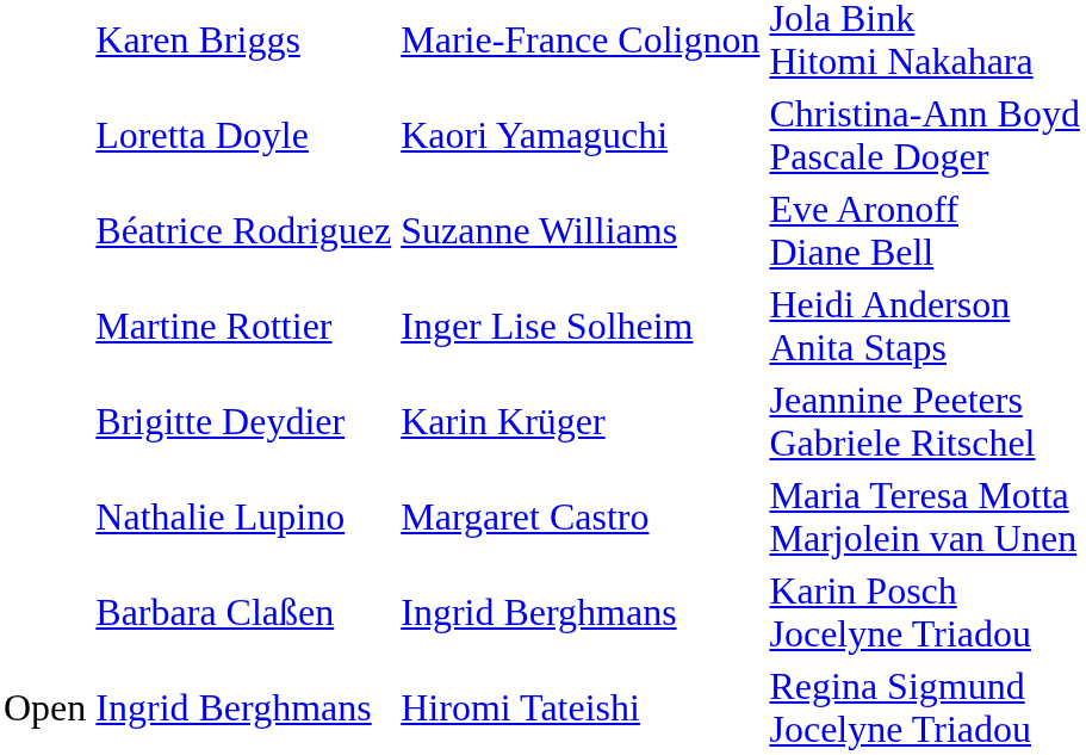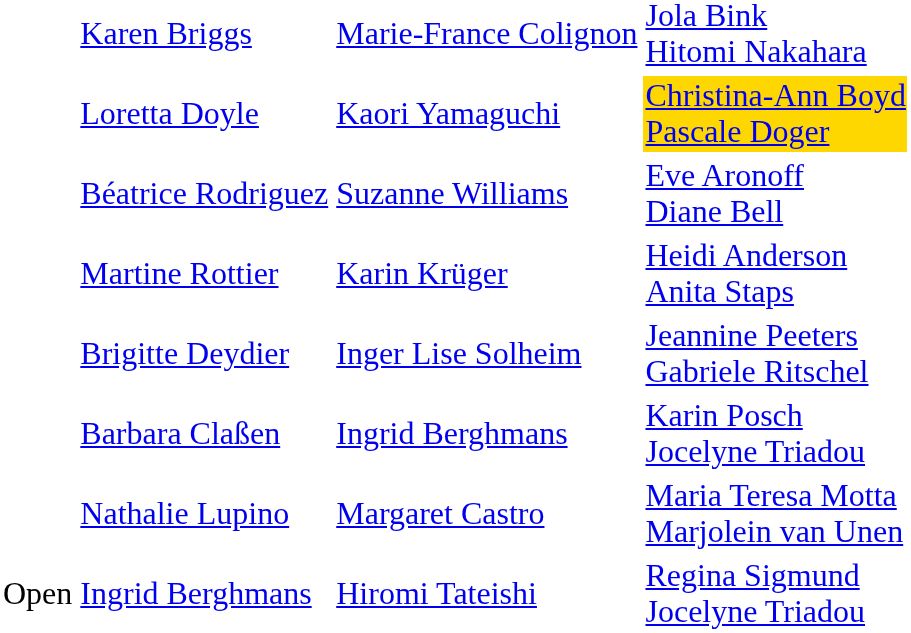Loretta Doyle | column 4: no background -> gold background
Martine Rottier | column 3: Inger Lise Solheim -> Karin Krüger
Brigitte Deydier | column 3: Karin Krüger -> Inger Lise Solheim
rows swapped: Barbara Claßen <-> Nathalie Lupino
